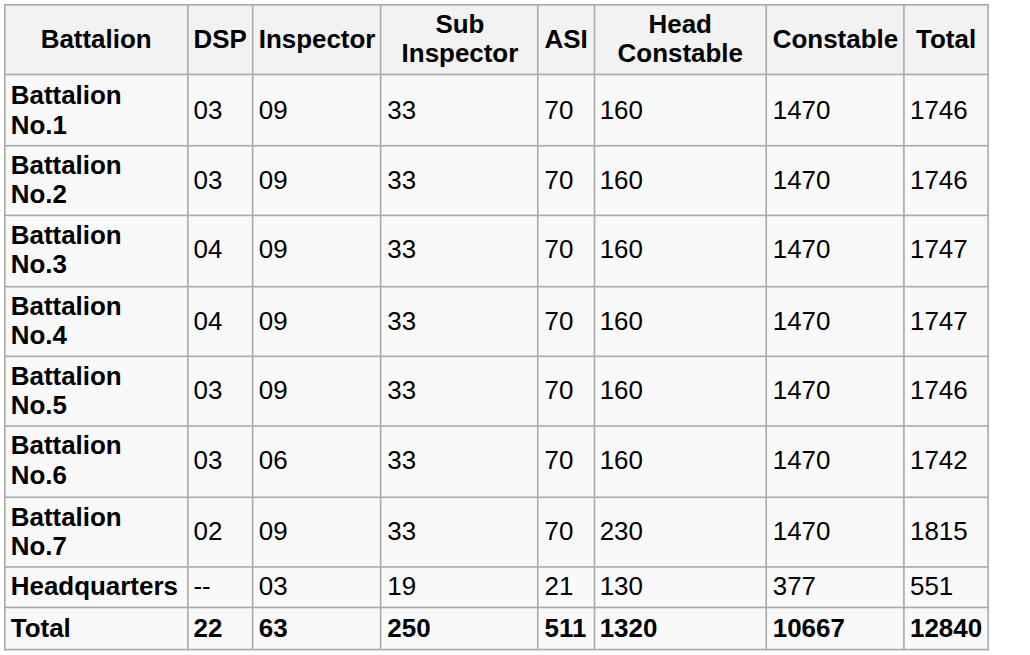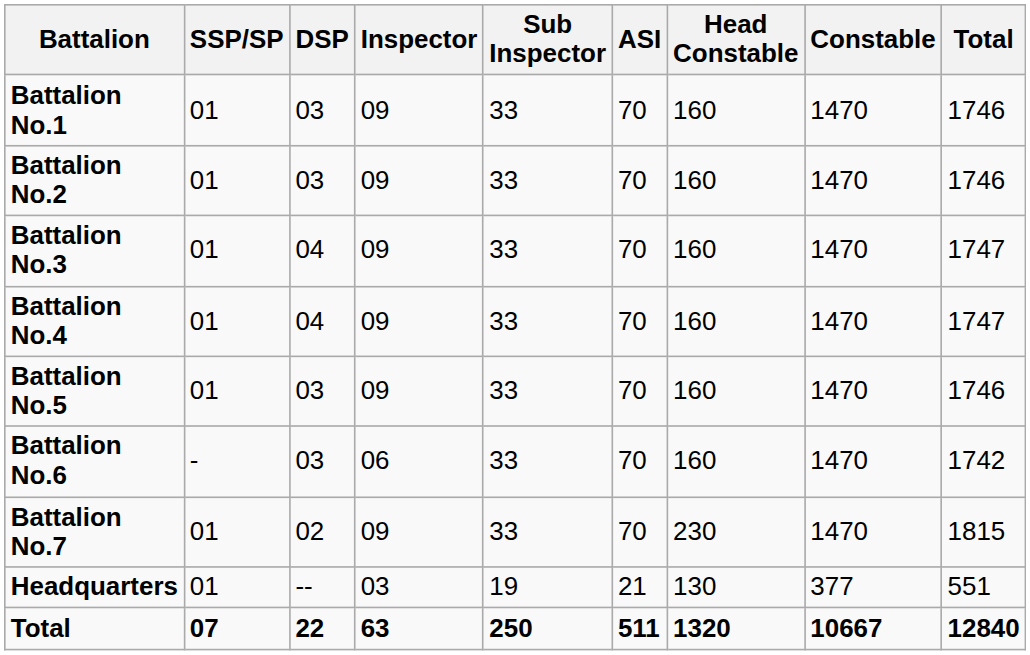+ column: SSP/SP | 01 | 01 | 01 | 01 | 01 | - | 01 | 01 | 07
